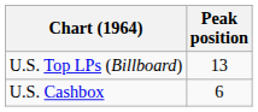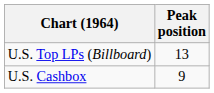U.S. Cashbox | Peak position: 6 -> 9
